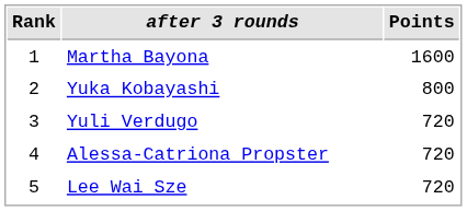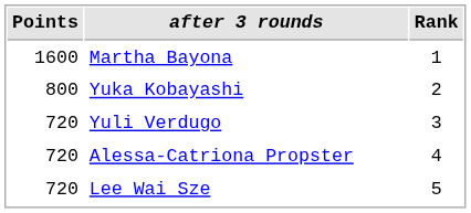columns swapped: Rank <-> Points
